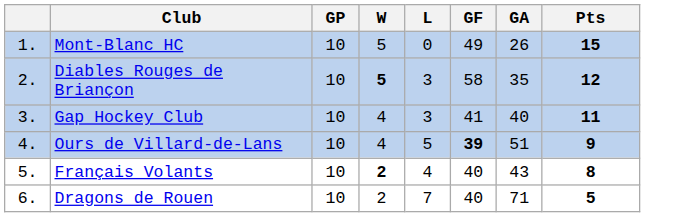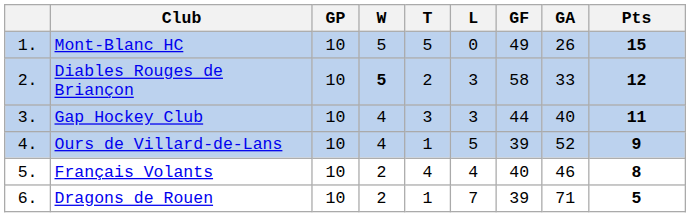+ column: T | 5 | 2 | 3 | 1 | 4 | 1
Diables Rouges de Briançon | GA: 35 -> 33
Gap Hockey Club | GF: 41 -> 44
Ours de Villard-de-Lans | GF: bold -> normal
Ours de Villard-de-Lans | GA: 51 -> 52
Français Volants | W: bold -> normal
Français Volants | GA: 43 -> 46
Dragons de Rouen | GF: 40 -> 39
